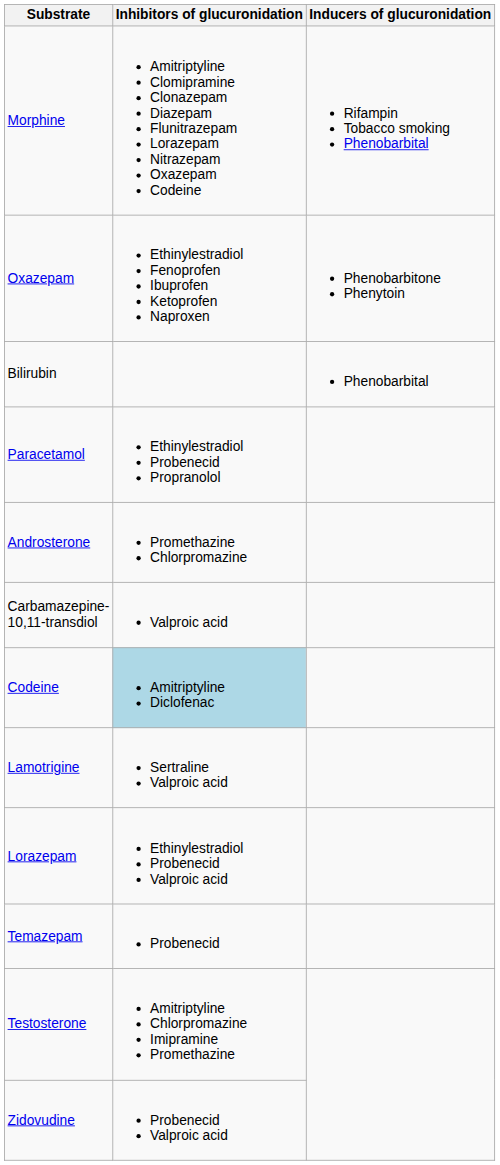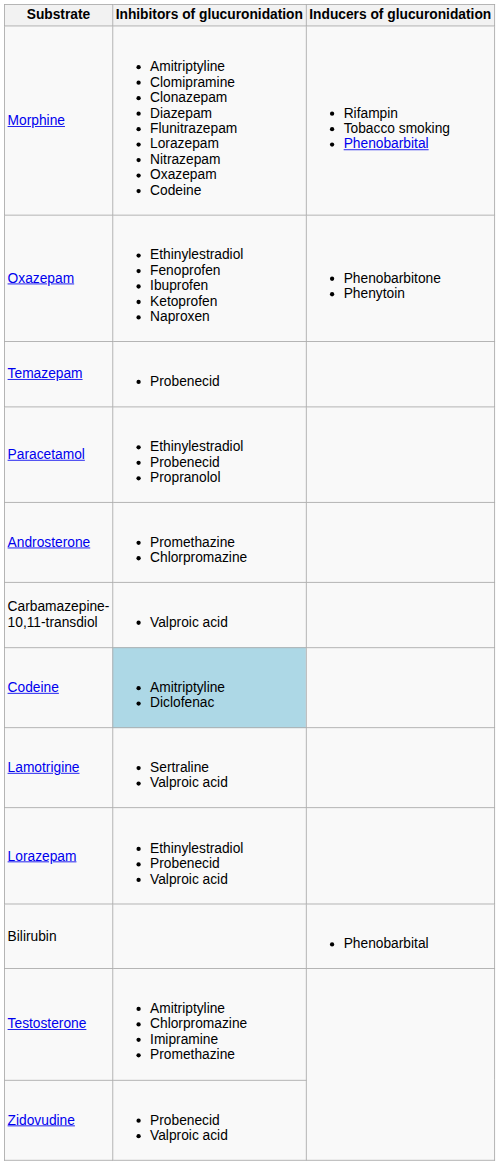rows swapped: Bilirubin <-> Temazepam
